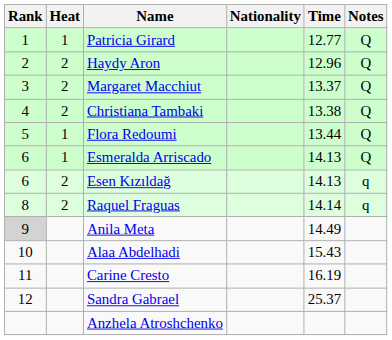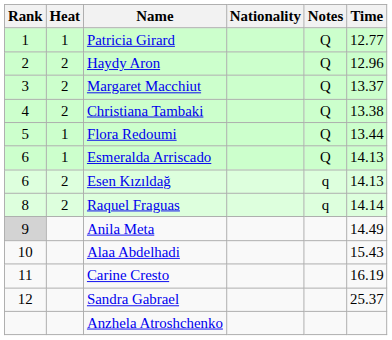columns swapped: Time <-> Notes
